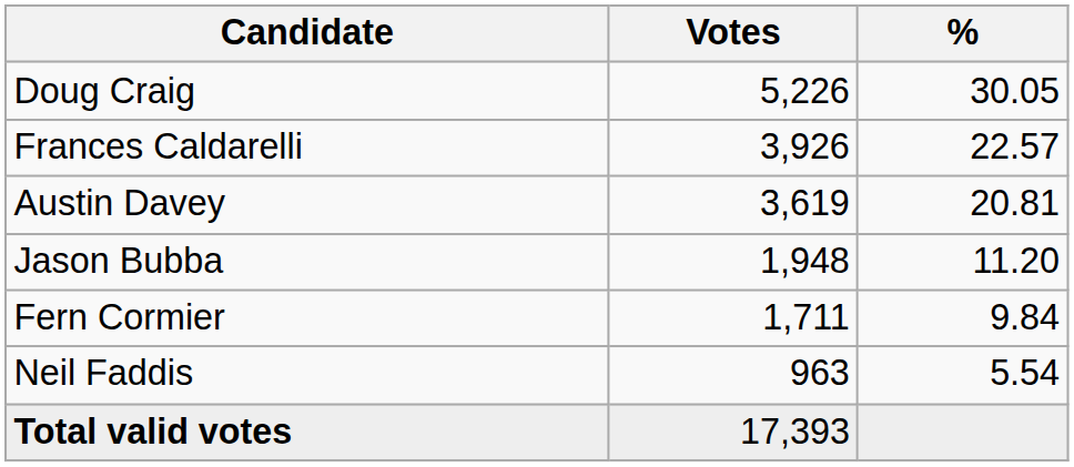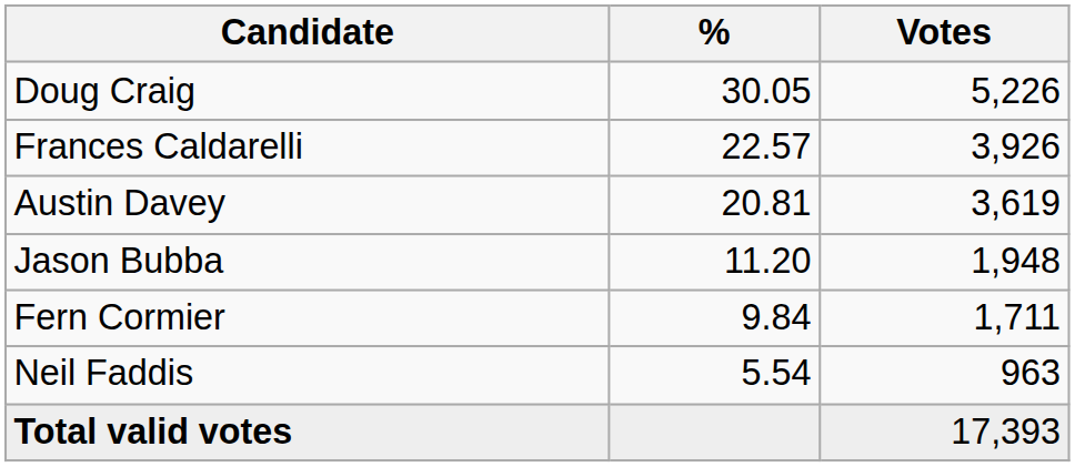columns swapped: Votes <-> %
